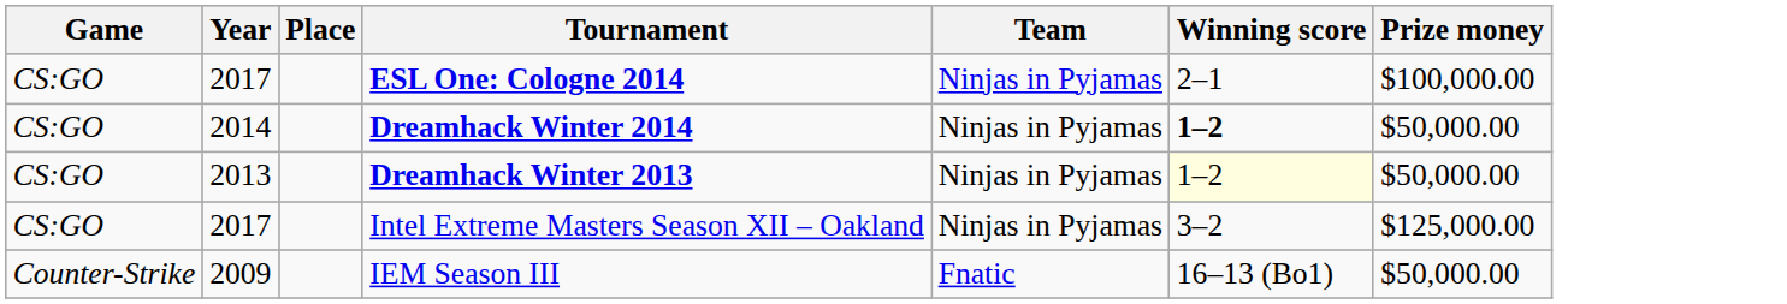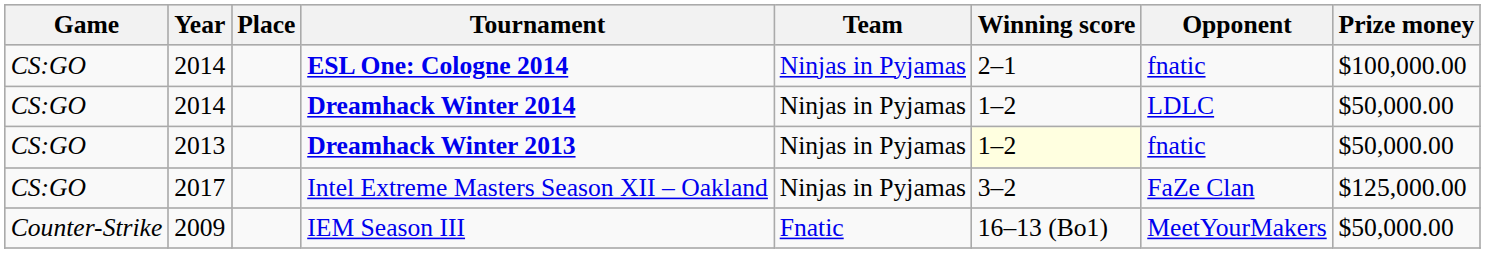+ column: Opponent | fnatic | LDLC | fnatic | FaZe Clan | MeetYourMakers
ESL One: Cologne 2014 | Year: 2017 -> 2014
Dreamhack Winter 2014 | Winning score: bold -> normal
